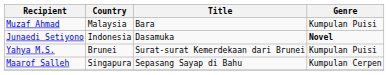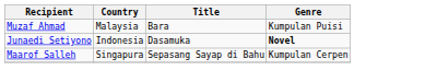- row: Yahya M.S. | Brunei | Surat-surat Kemerdekaan dari Brunei | Kumpulan Puisi
